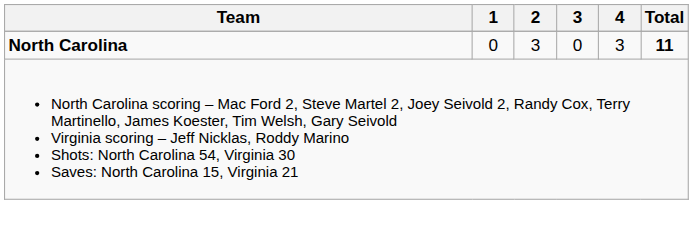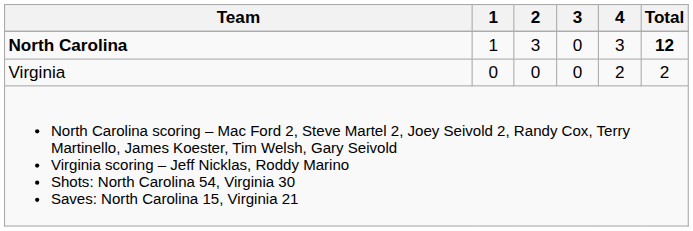North Carolina | 1: 0 -> 1
North Carolina | Total: 11 -> 12
+ row: Virginia | 0 | 0 | 0 | 2 | 2
